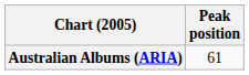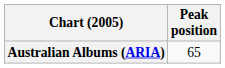Australian Albums (ARIA) | Peak position: 61 -> 65
